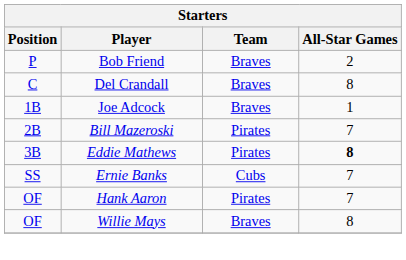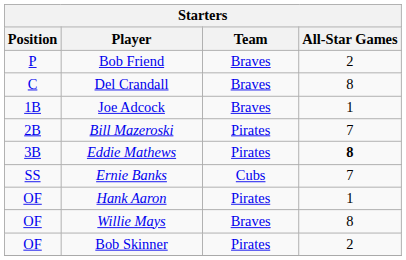Hank Aaron | All-Star Games: 7 -> 1
+ row: OF | Bob Skinner | Pirates | 2
